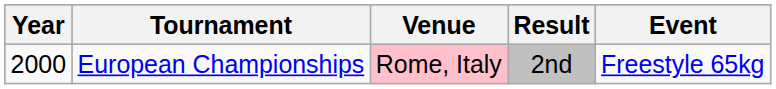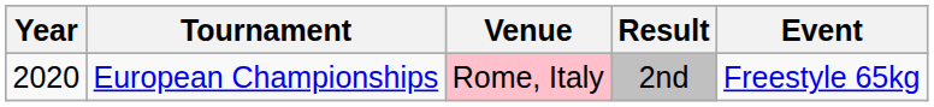European Championships | Year: 2000 -> 2020
